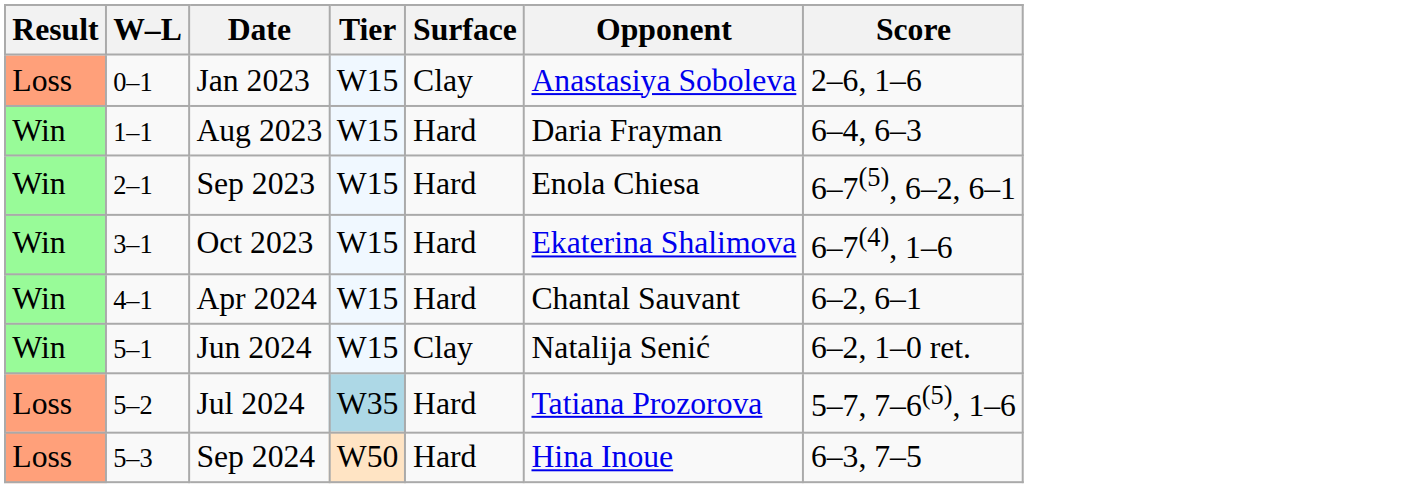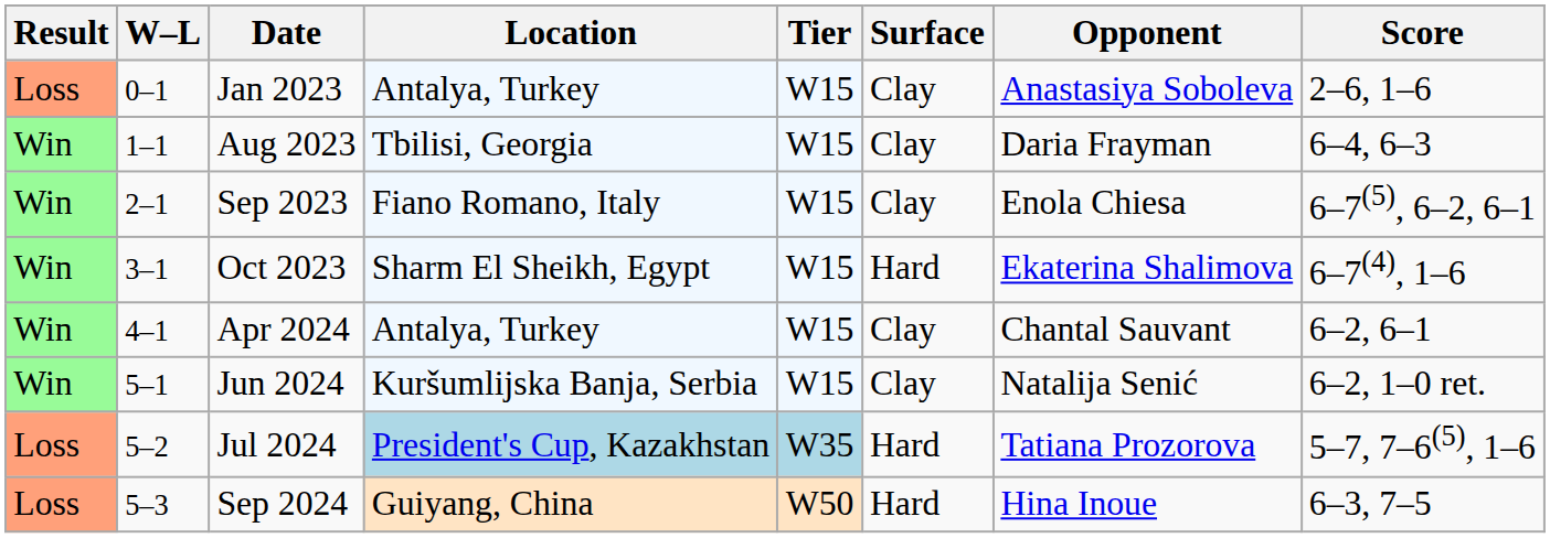+ column: Location | Antalya, Turkey | Tbilisi, Georgia | Fiano Romano, Italy | Sharm El Sheikh, Egypt | Antalya, Turkey | Kuršumlijska Banja, Serbia | President's Cup, Kazakhstan | Guiyang, China
Aug 2023 | Surface: Hard -> Clay
Sep 2023 | Surface: Hard -> Clay
Apr 2024 | Surface: Hard -> Clay
